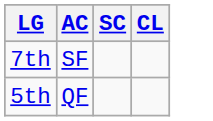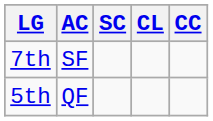+ column: CC
